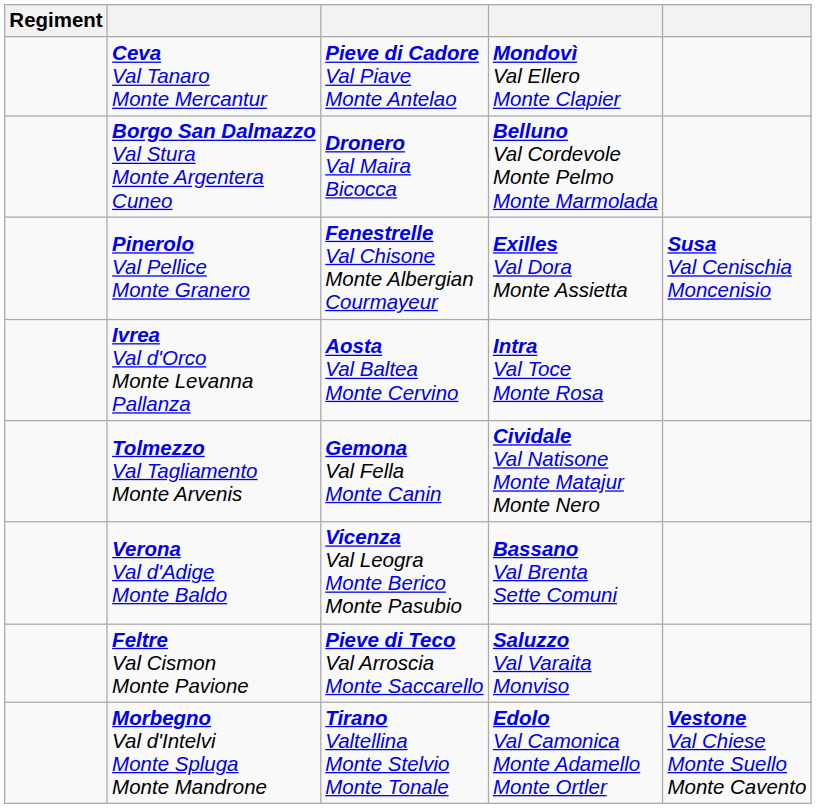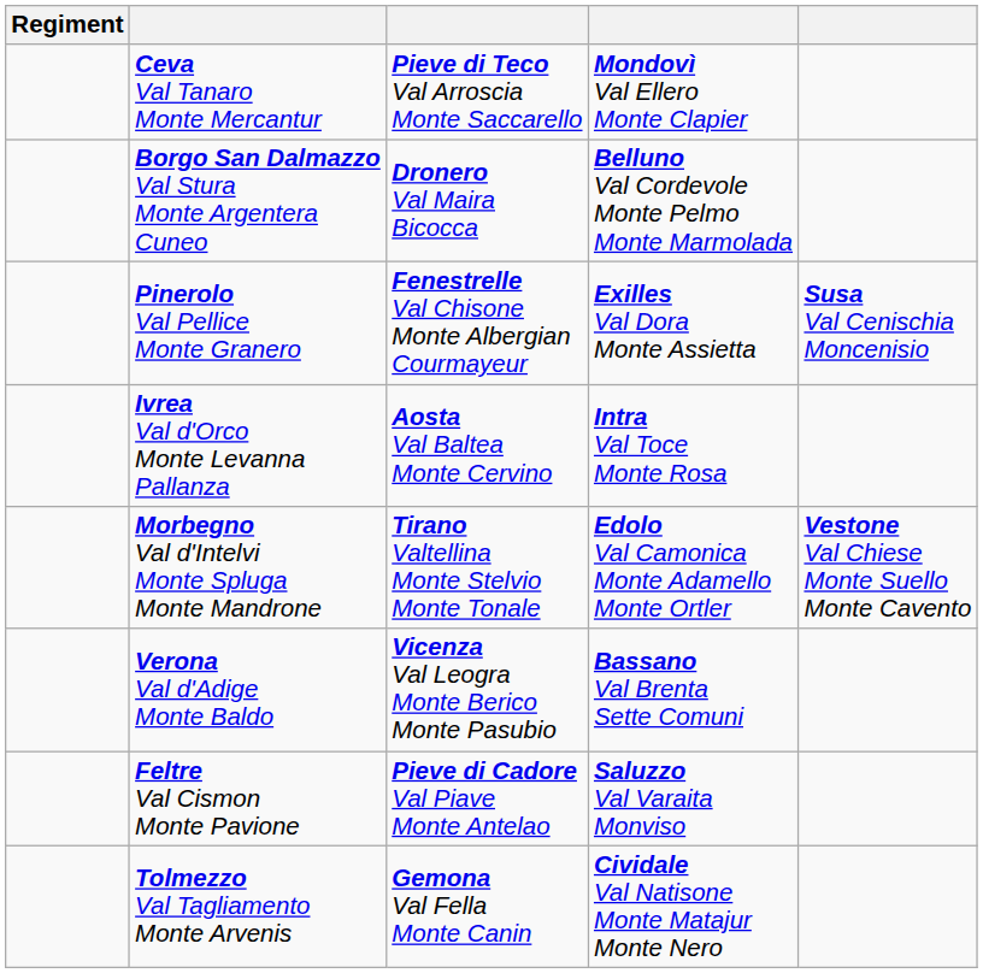Ceva Val Tanaro Monte Mercantur | column 3: Pieve di Cadore Val Piave Monte Antelao -> Pieve di Teco Val Arroscia Monte Saccarello
rows swapped: Morbegno Val d'Intelvi Monte Spluga Monte Mandrone <-> Tolmezzo Val Tagliamento Monte Arvenis
Feltre Val Cismon Monte Pavione | column 3: Pieve di Teco Val Arroscia Monte Saccarello -> Pieve di Cadore Val Piave Monte Antelao
